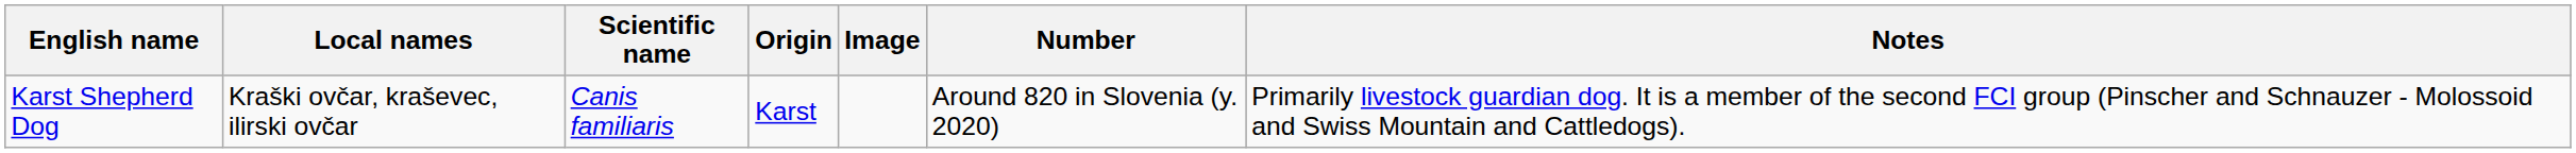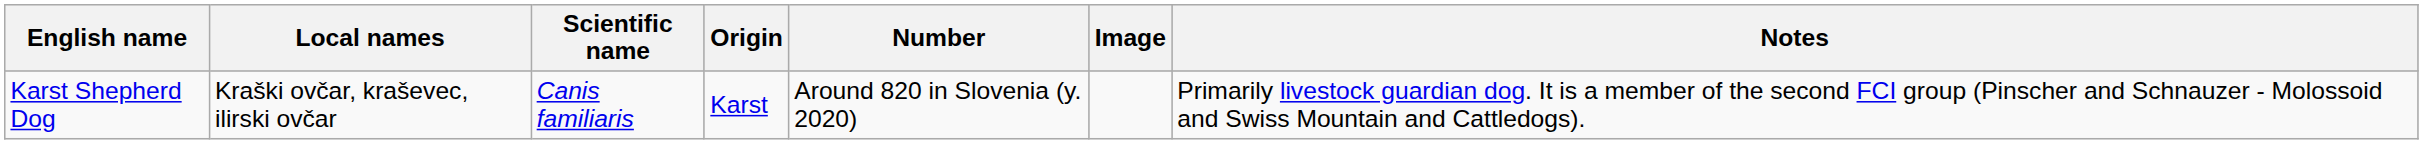columns swapped: Number <-> Image
